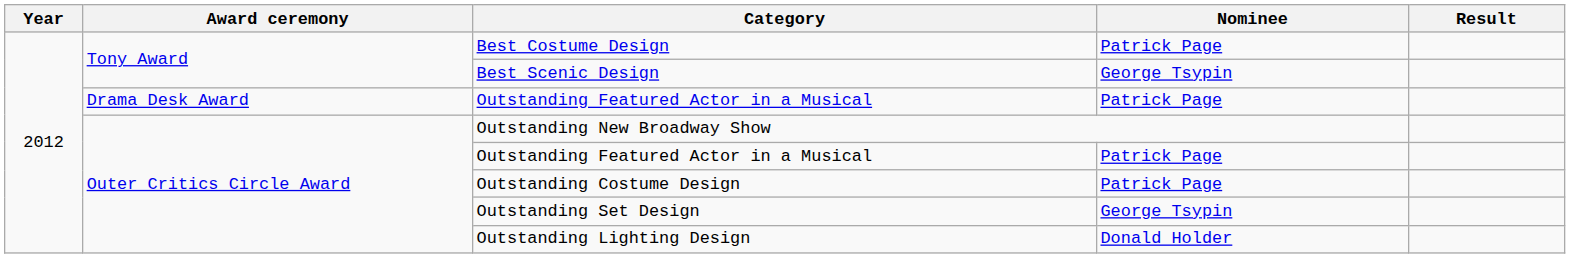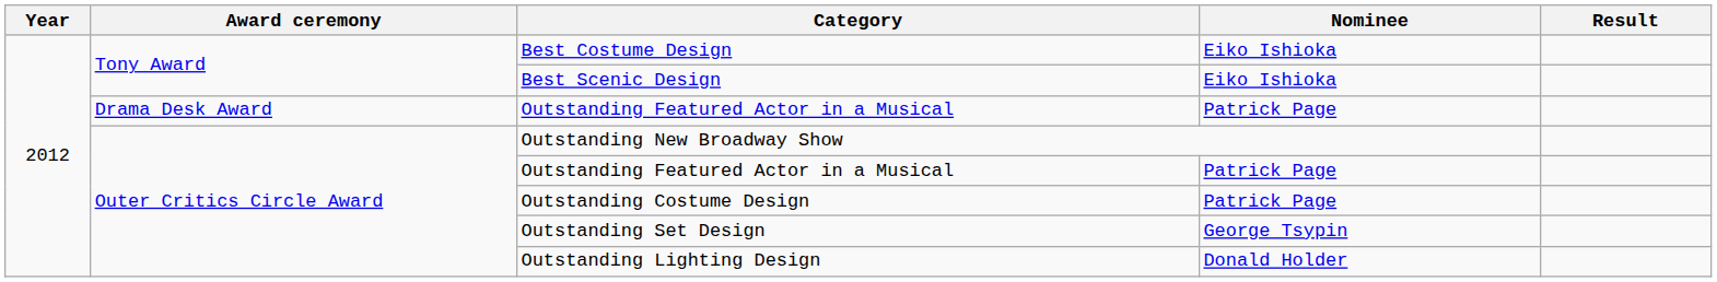Best Costume Design | Nominee: Patrick Page -> Eiko Ishioka
Best Scenic Design | Nominee: George Tsypin -> Eiko Ishioka
